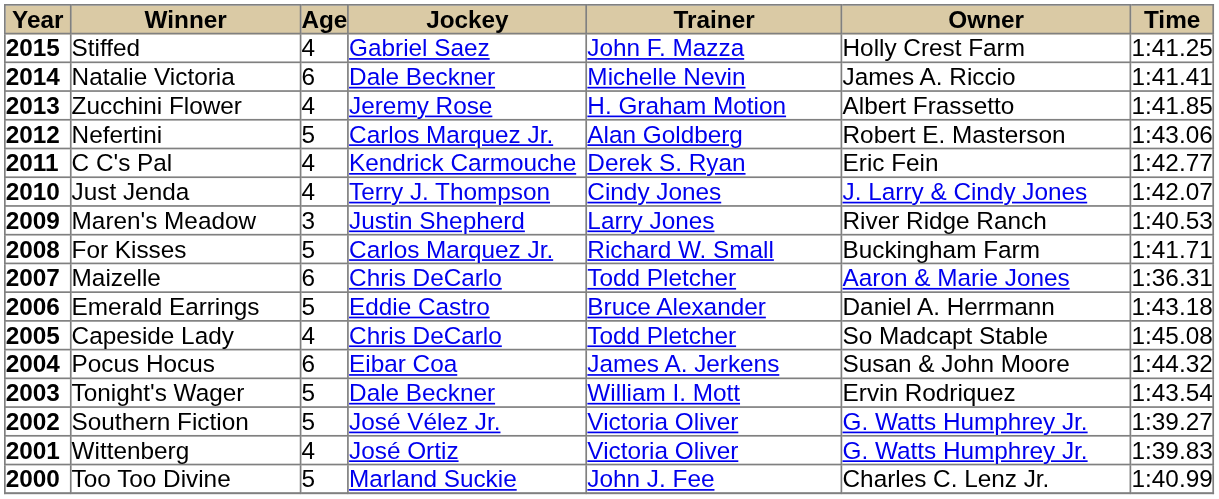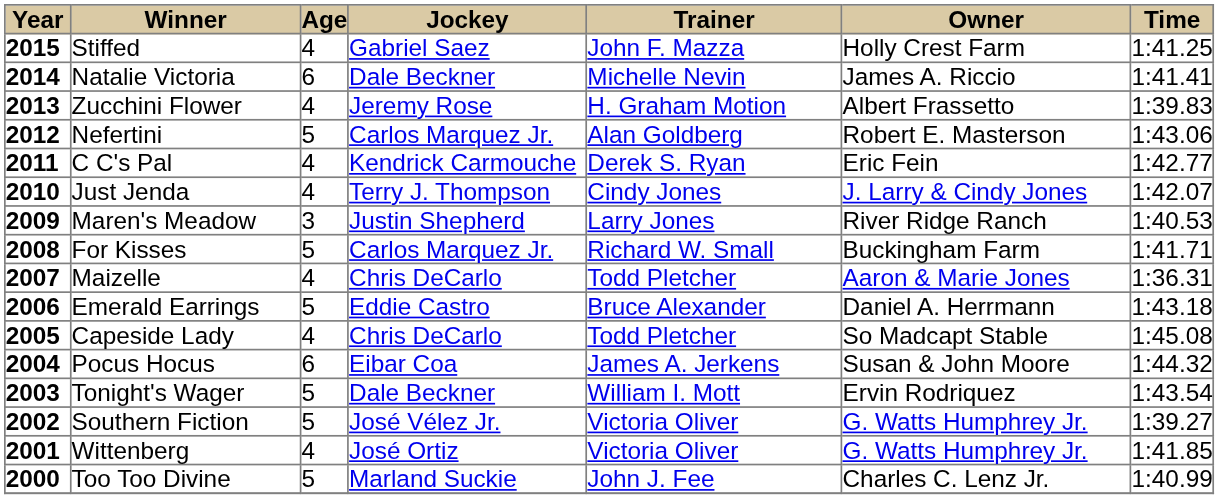Zucchini Flower | column 7: 1:41.85 -> 1:39.83
Maizelle | column 3: 6 -> 4
Wittenberg | column 7: 1:39.83 -> 1:41.85
